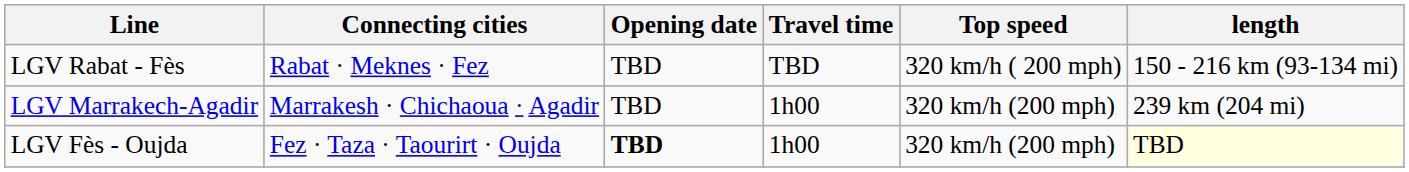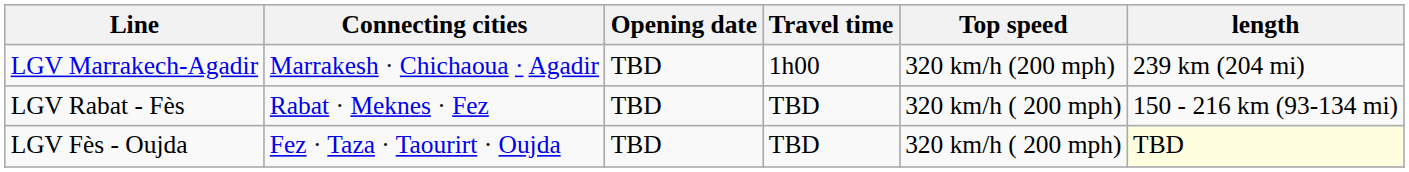rows swapped: LGV Marrakech-Agadir <-> LGV Rabat - Fès
LGV Fès - Oujda | Opening date: bold -> normal
LGV Fès - Oujda | Travel time: 1h00 -> TBD
LGV Fès - Oujda | Top speed: 320 km/h (200 mph) -> 320 km/h ( 200 mph)
